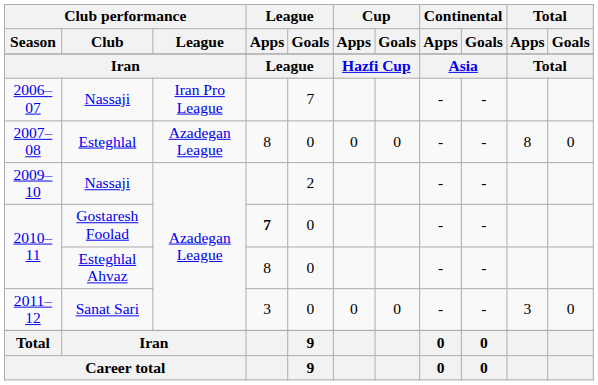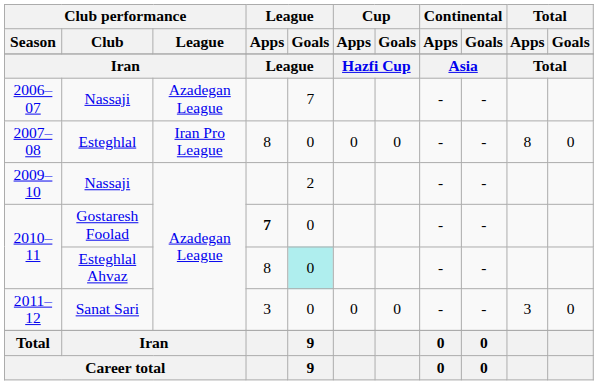2006–07 | Club performance / League: Iran Pro League -> Azadegan League
2007–08 | Club performance / League: Azadegan League -> Iran Pro League
2010–11 / Esteghlal Ahvaz | League / Goals: no background -> paleturquoise background
